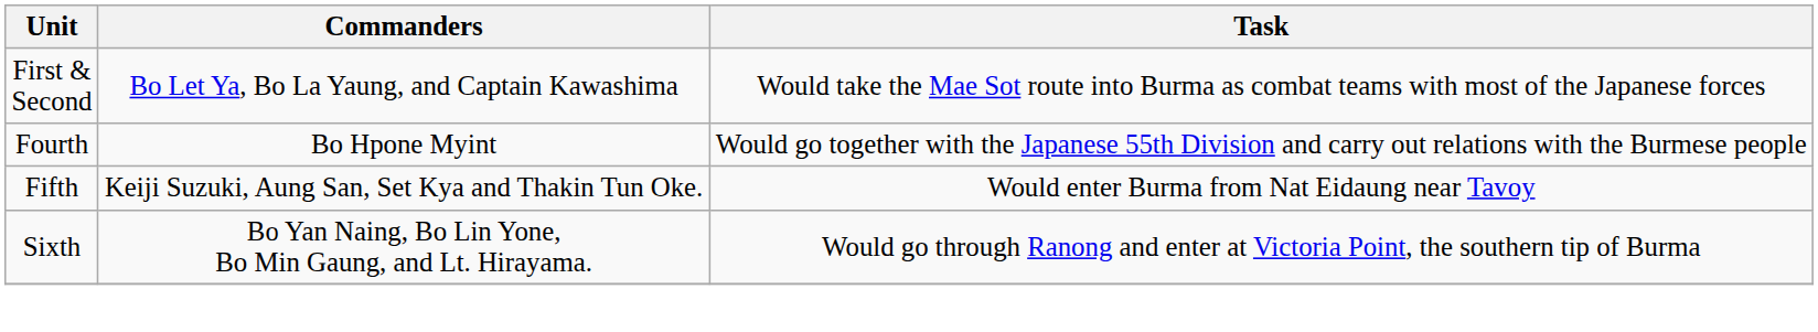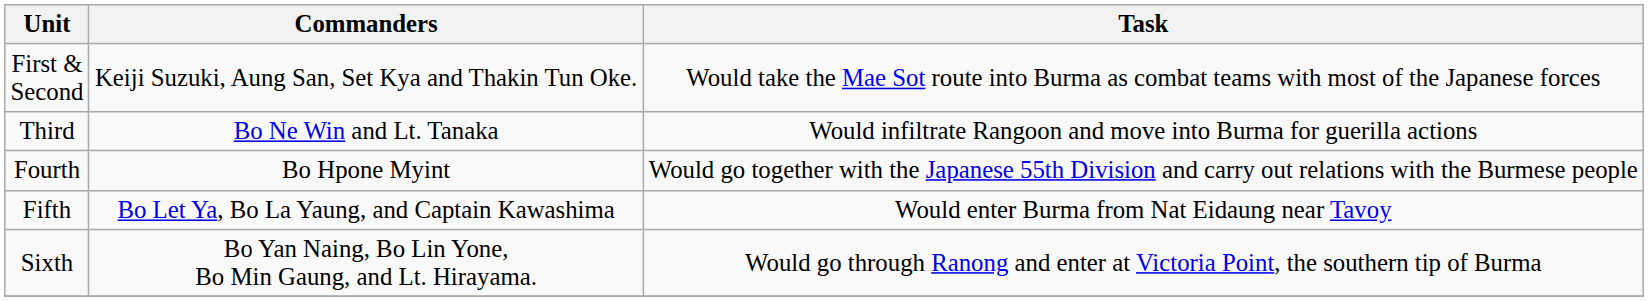First & Second | Commanders: Bo Let Ya, Bo La Yaung, and Captain Kawashima -> Keiji Suzuki, Aung San, Set Kya and Thakin Tun Oke.
+ row: Third | Bo Ne Win and Lt. Tanaka | Would infiltrate Rangoon and move into Burma for guerilla actions
Fifth | Commanders: Keiji Suzuki, Aung San, Set Kya and Thakin Tun Oke. -> Bo Let Ya, Bo La Yaung, and Captain Kawashima
